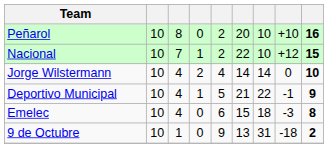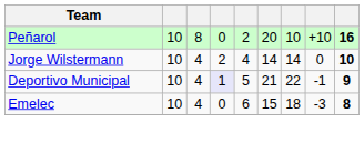- row: Nacional | 10 | 7 | 1 | 2 | 22 | 10 | +12 | 15
Deportivo Municipal | column 4: no background -> lavender background
- row: 9 de Octubre | 10 | 1 | 0 | 9 | 13 | 31 | -18 | 2
